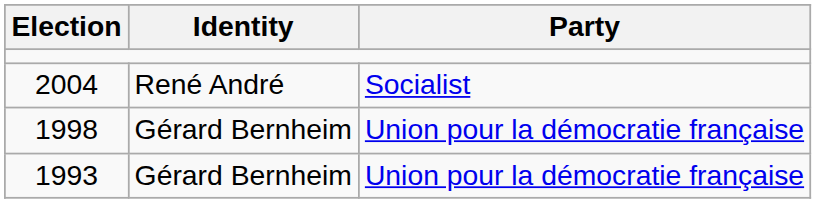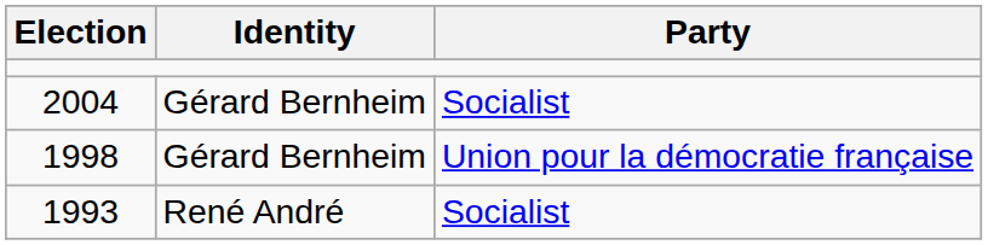2004 | Identity: René André -> Gérard Bernheim
1993 | Identity: Gérard Bernheim -> René André
1993 | Party: Union pour la démocratie française -> Socialist
